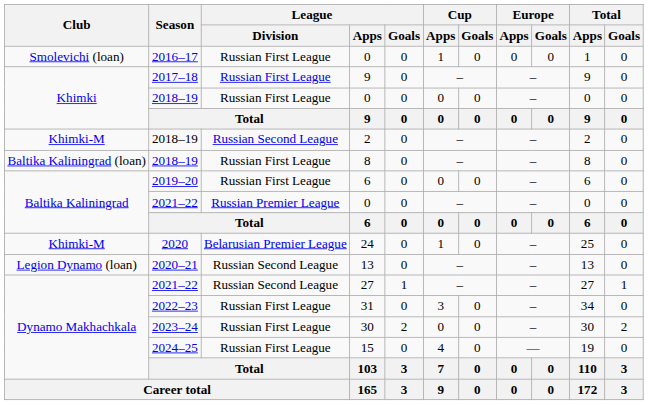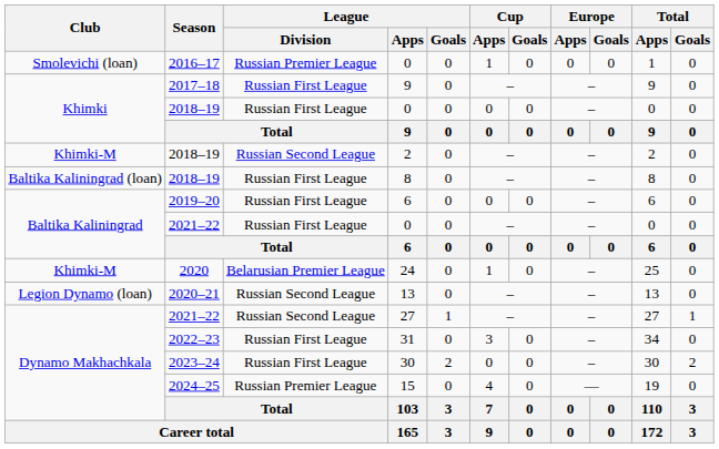2016–17 / 0 | League / Division: Russian First League -> Russian Premier League
2021–22 / 0 | League / Division: Russian Premier League -> Russian First League
15 | League / Division: Russian First League -> Russian Premier League
